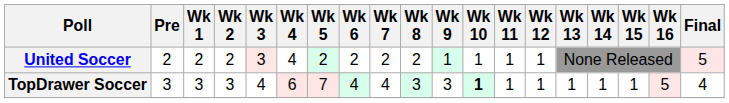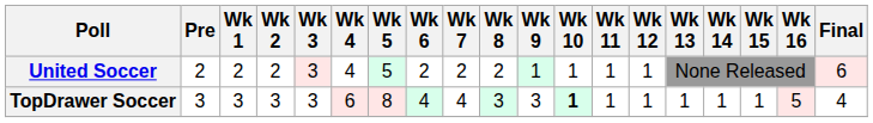United Soccer | Wk 5: 2 -> 5
United Soccer | Final: 5 -> 6
TopDrawer Soccer | Wk 3: 4 -> 3
TopDrawer Soccer | Wk 5: 7 -> 8
